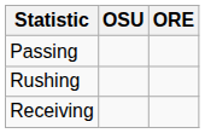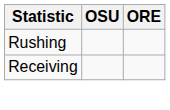- row: Passing
